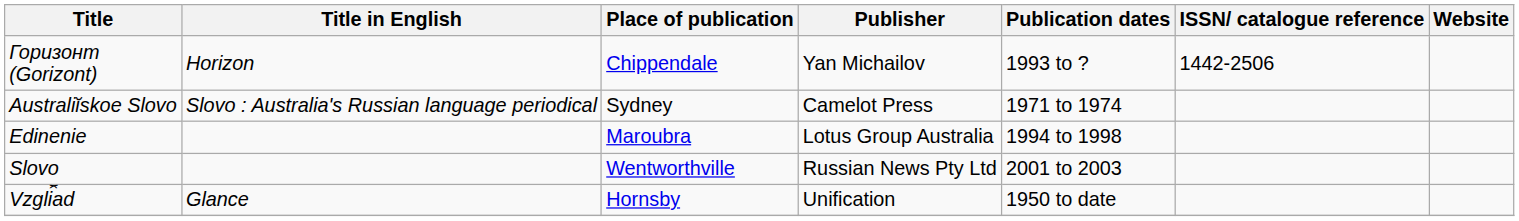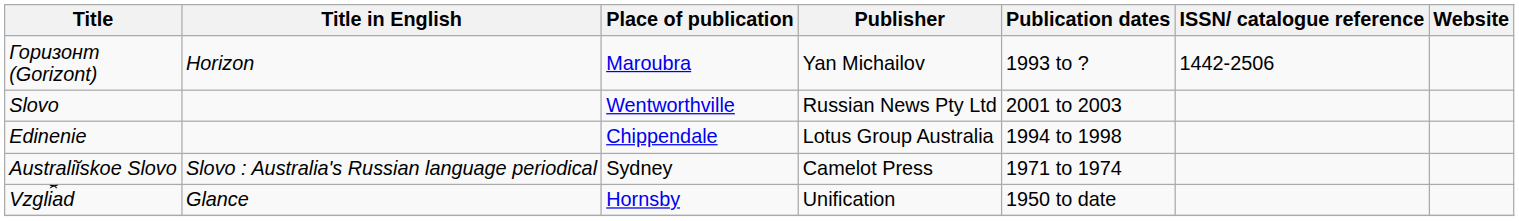Горизонт (Gorizont) | Place of publication: Chippendale -> Maroubra
rows swapped: Australiĭskoe Slovo <-> Slovo
Edinenie | Place of publication: Maroubra -> Chippendale
